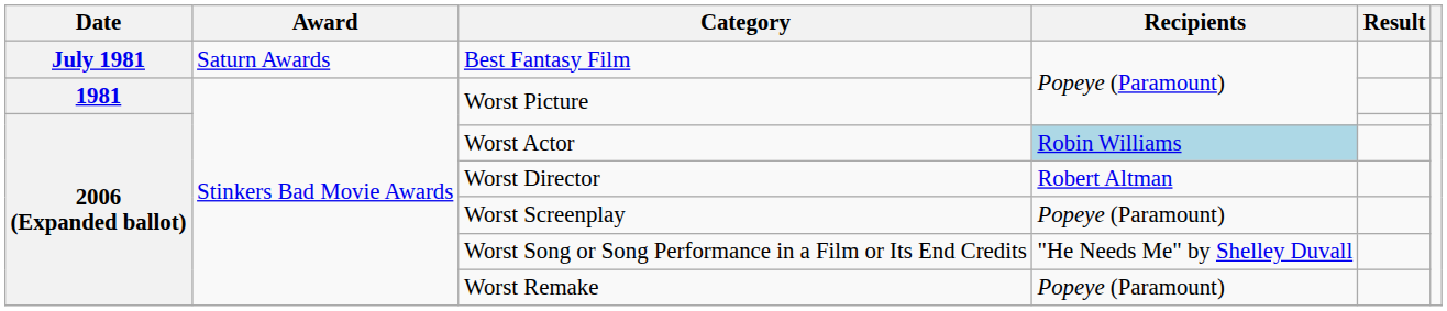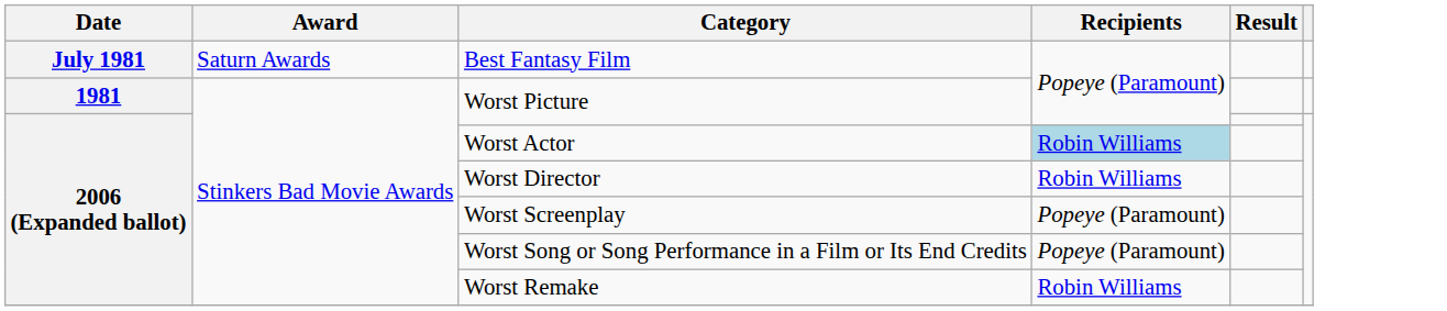Worst Director | Recipients: Robert Altman -> Robin Williams
Worst Song or Song Performance in a Film or Its End Credits | Recipients: "He Needs Me" by Shelley Duvall -> Popeye (Paramount)
Worst Remake | Recipients: Popeye (Paramount) -> Robin Williams
